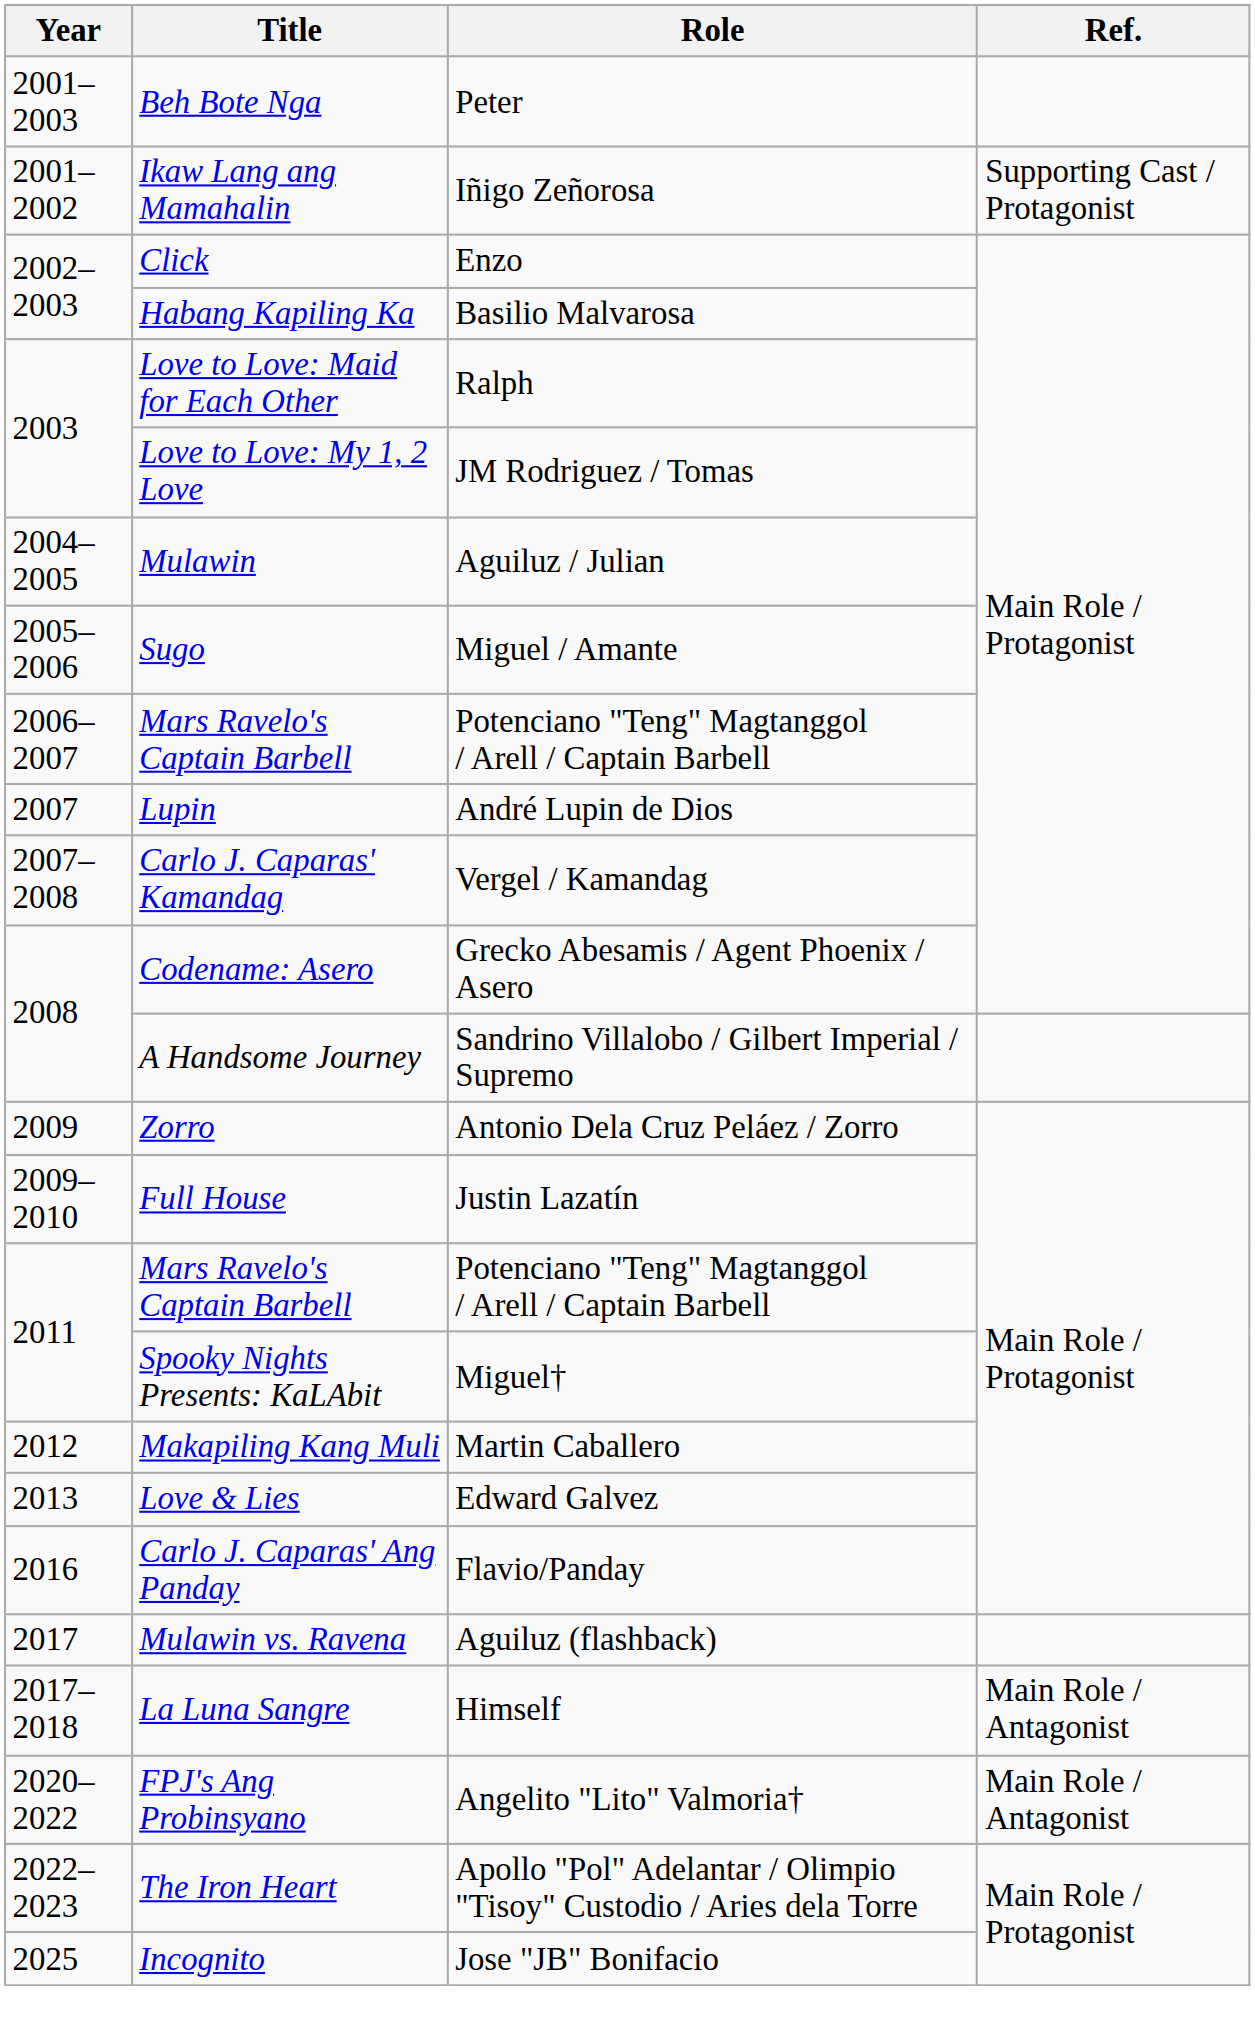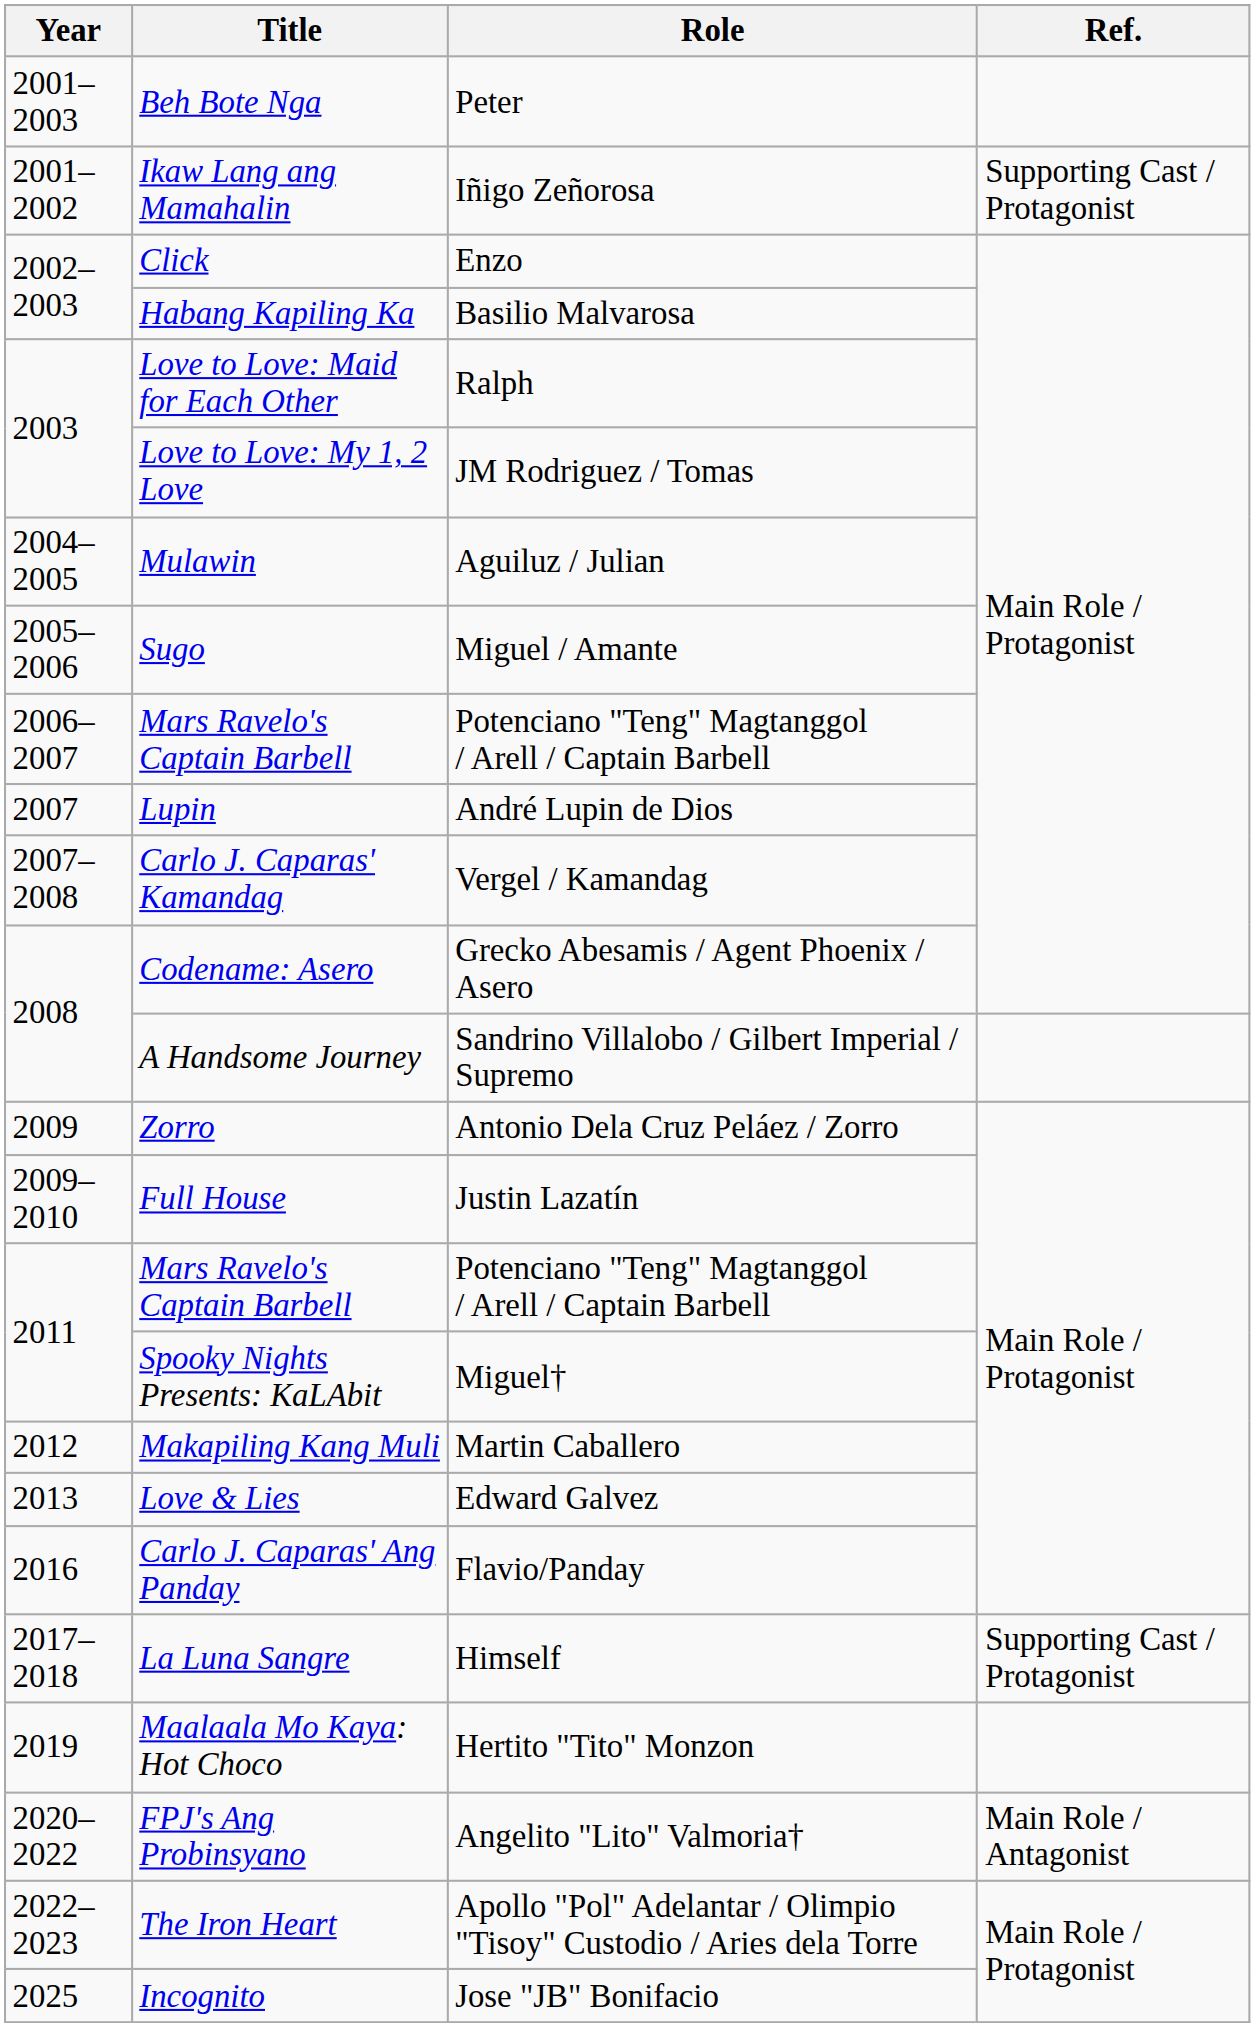- row: 2017 | Mulawin vs. Ravena | Aguiluz (flashback)
La Luna Sangre | Ref.: Main Role / Antagonist -> Supporting Cast / Protagonist
+ row: 2019 | Maalaala Mo Kaya: Hot Choco | Hertito "Tito" Monzon
